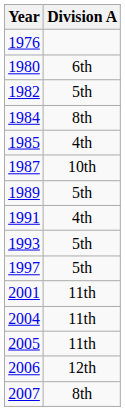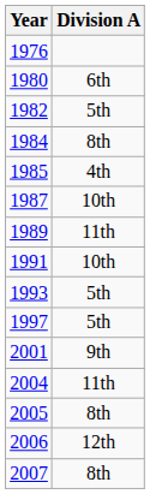1989 | Division A: 5th -> 11th
1991 | Division A: 4th -> 10th
2001 | Division A: 11th -> 9th
2005 | Division A: 11th -> 8th
